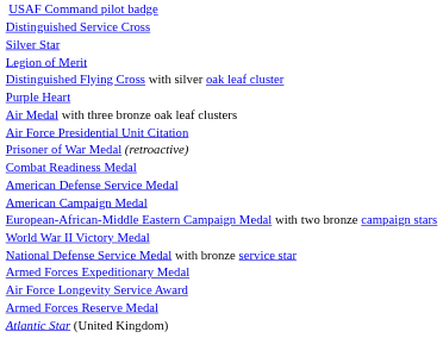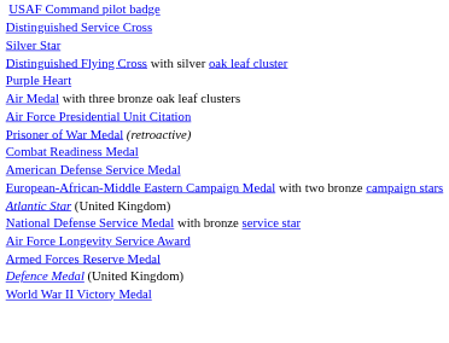- row: Legion of Merit
- row: American Campaign Medal
rows swapped: World War II Victory Medal <-> Atlantic Star (United Kingdom)
- row: Armed Forces Expeditionary Medal
+ row: Defence Medal (United Kingdom)
